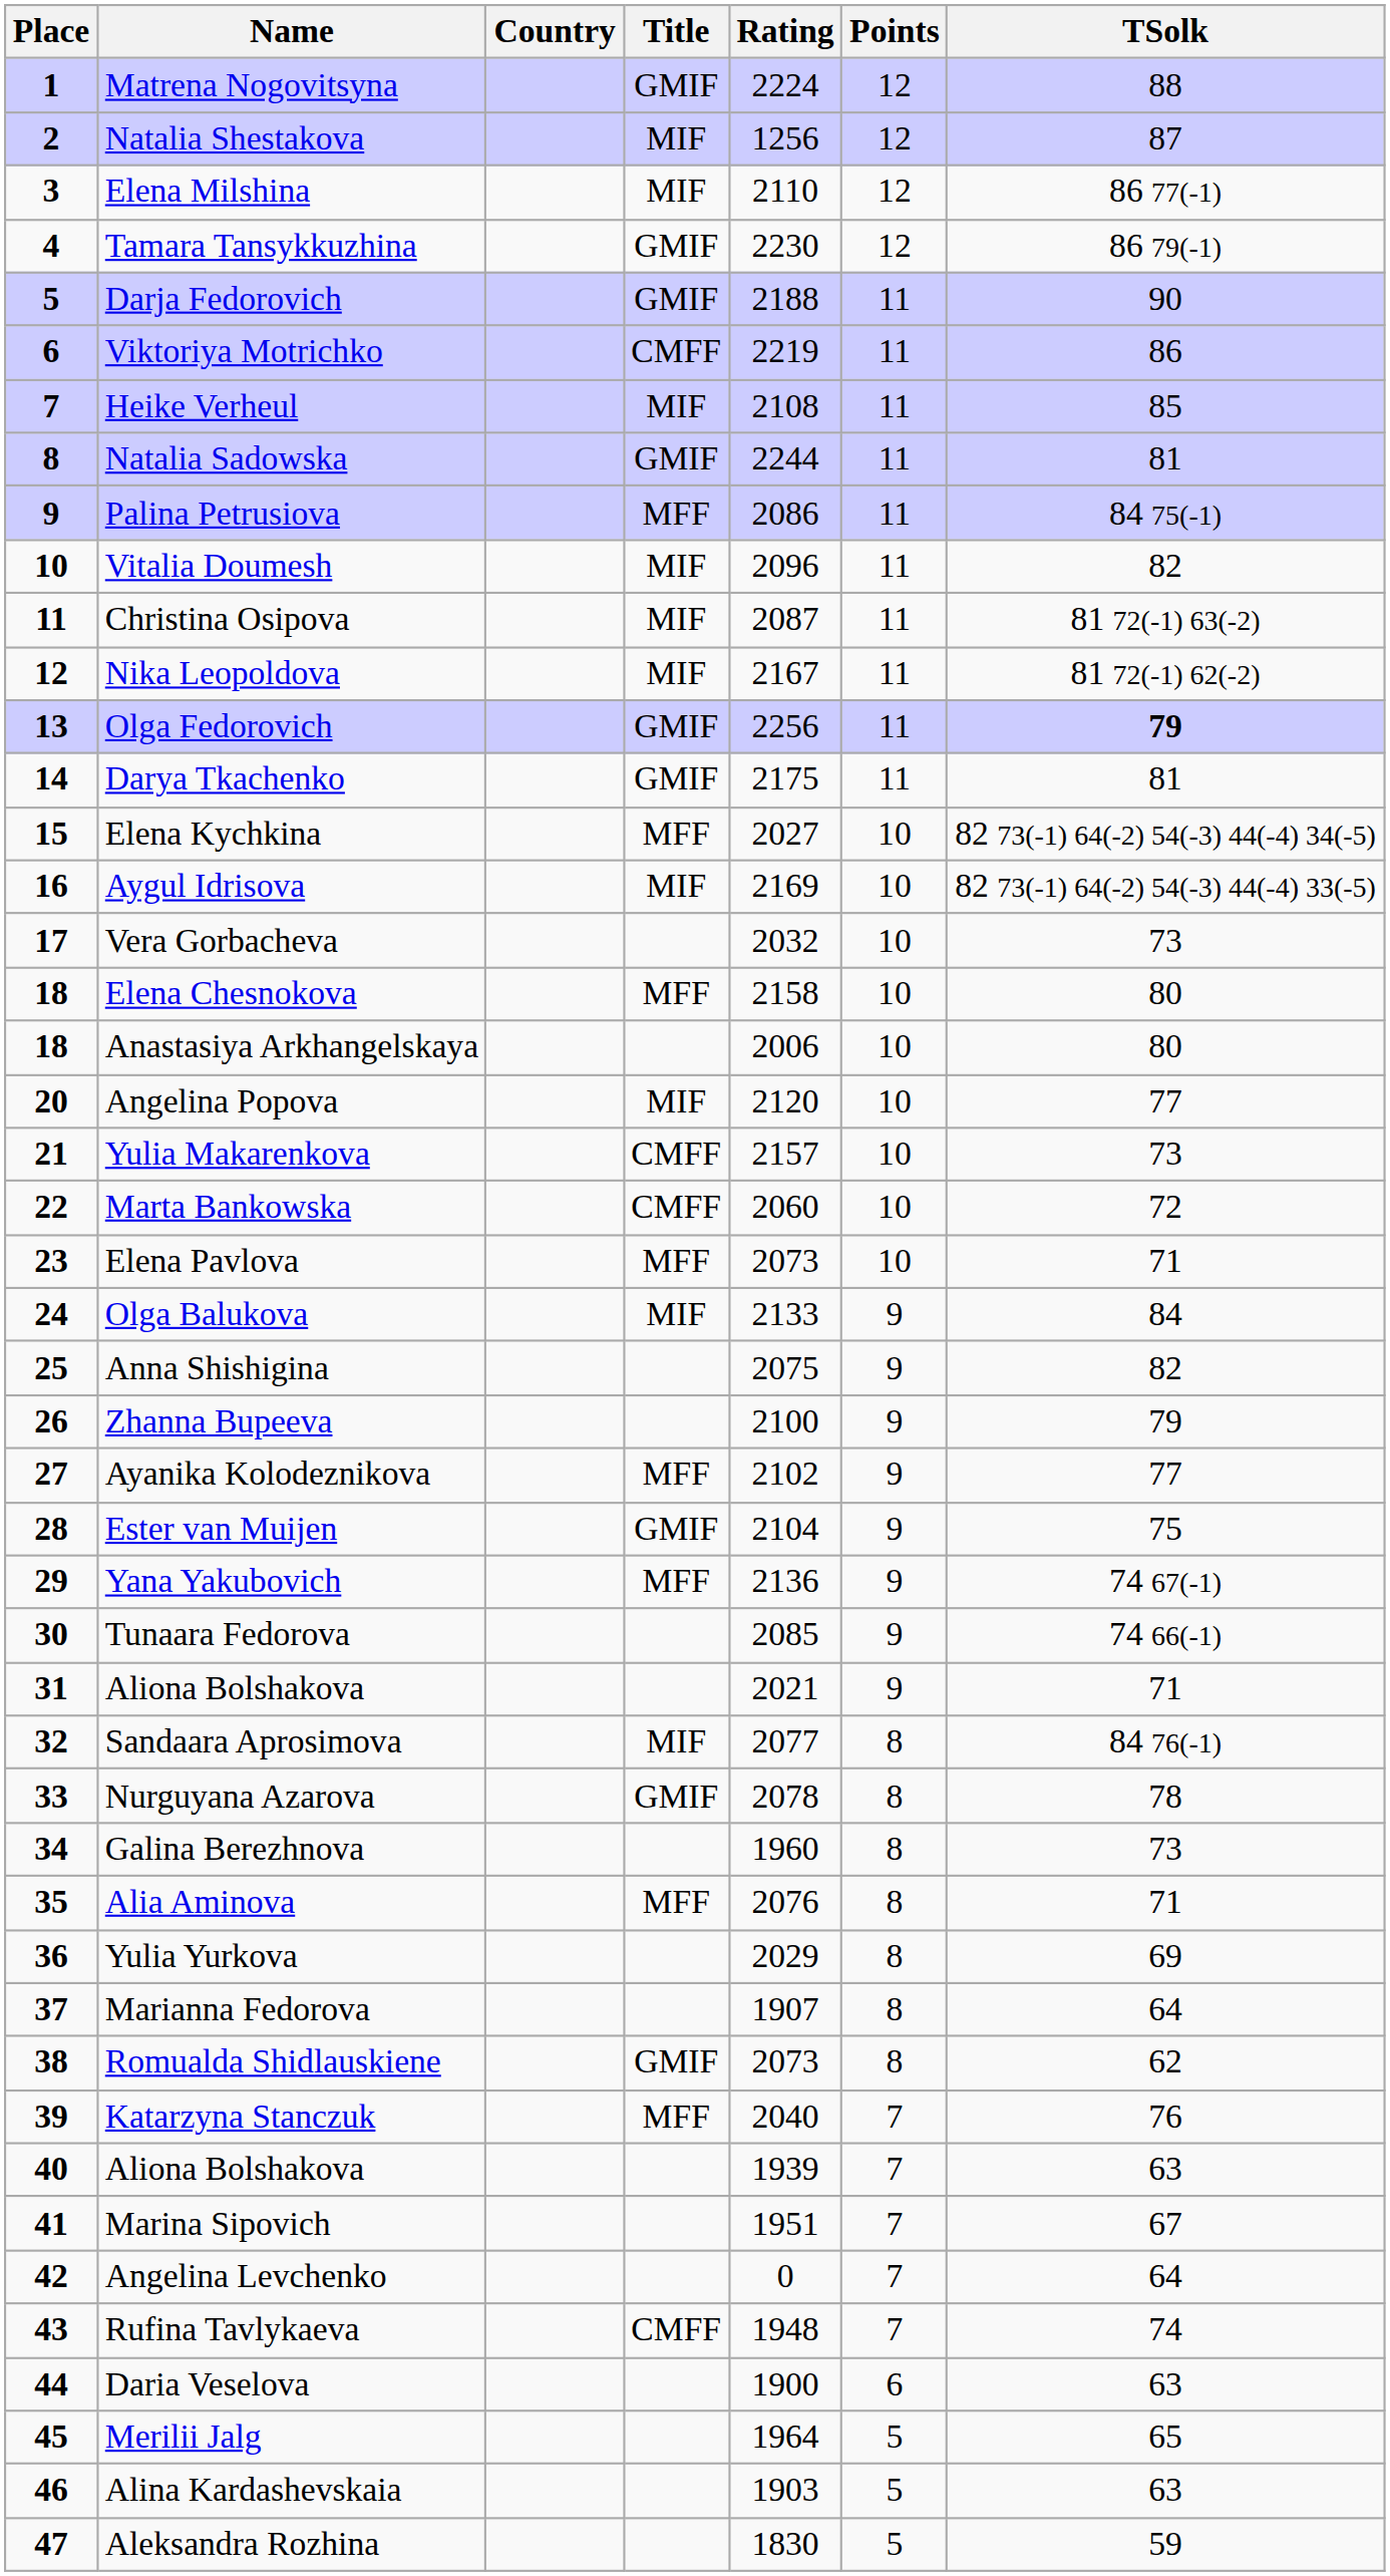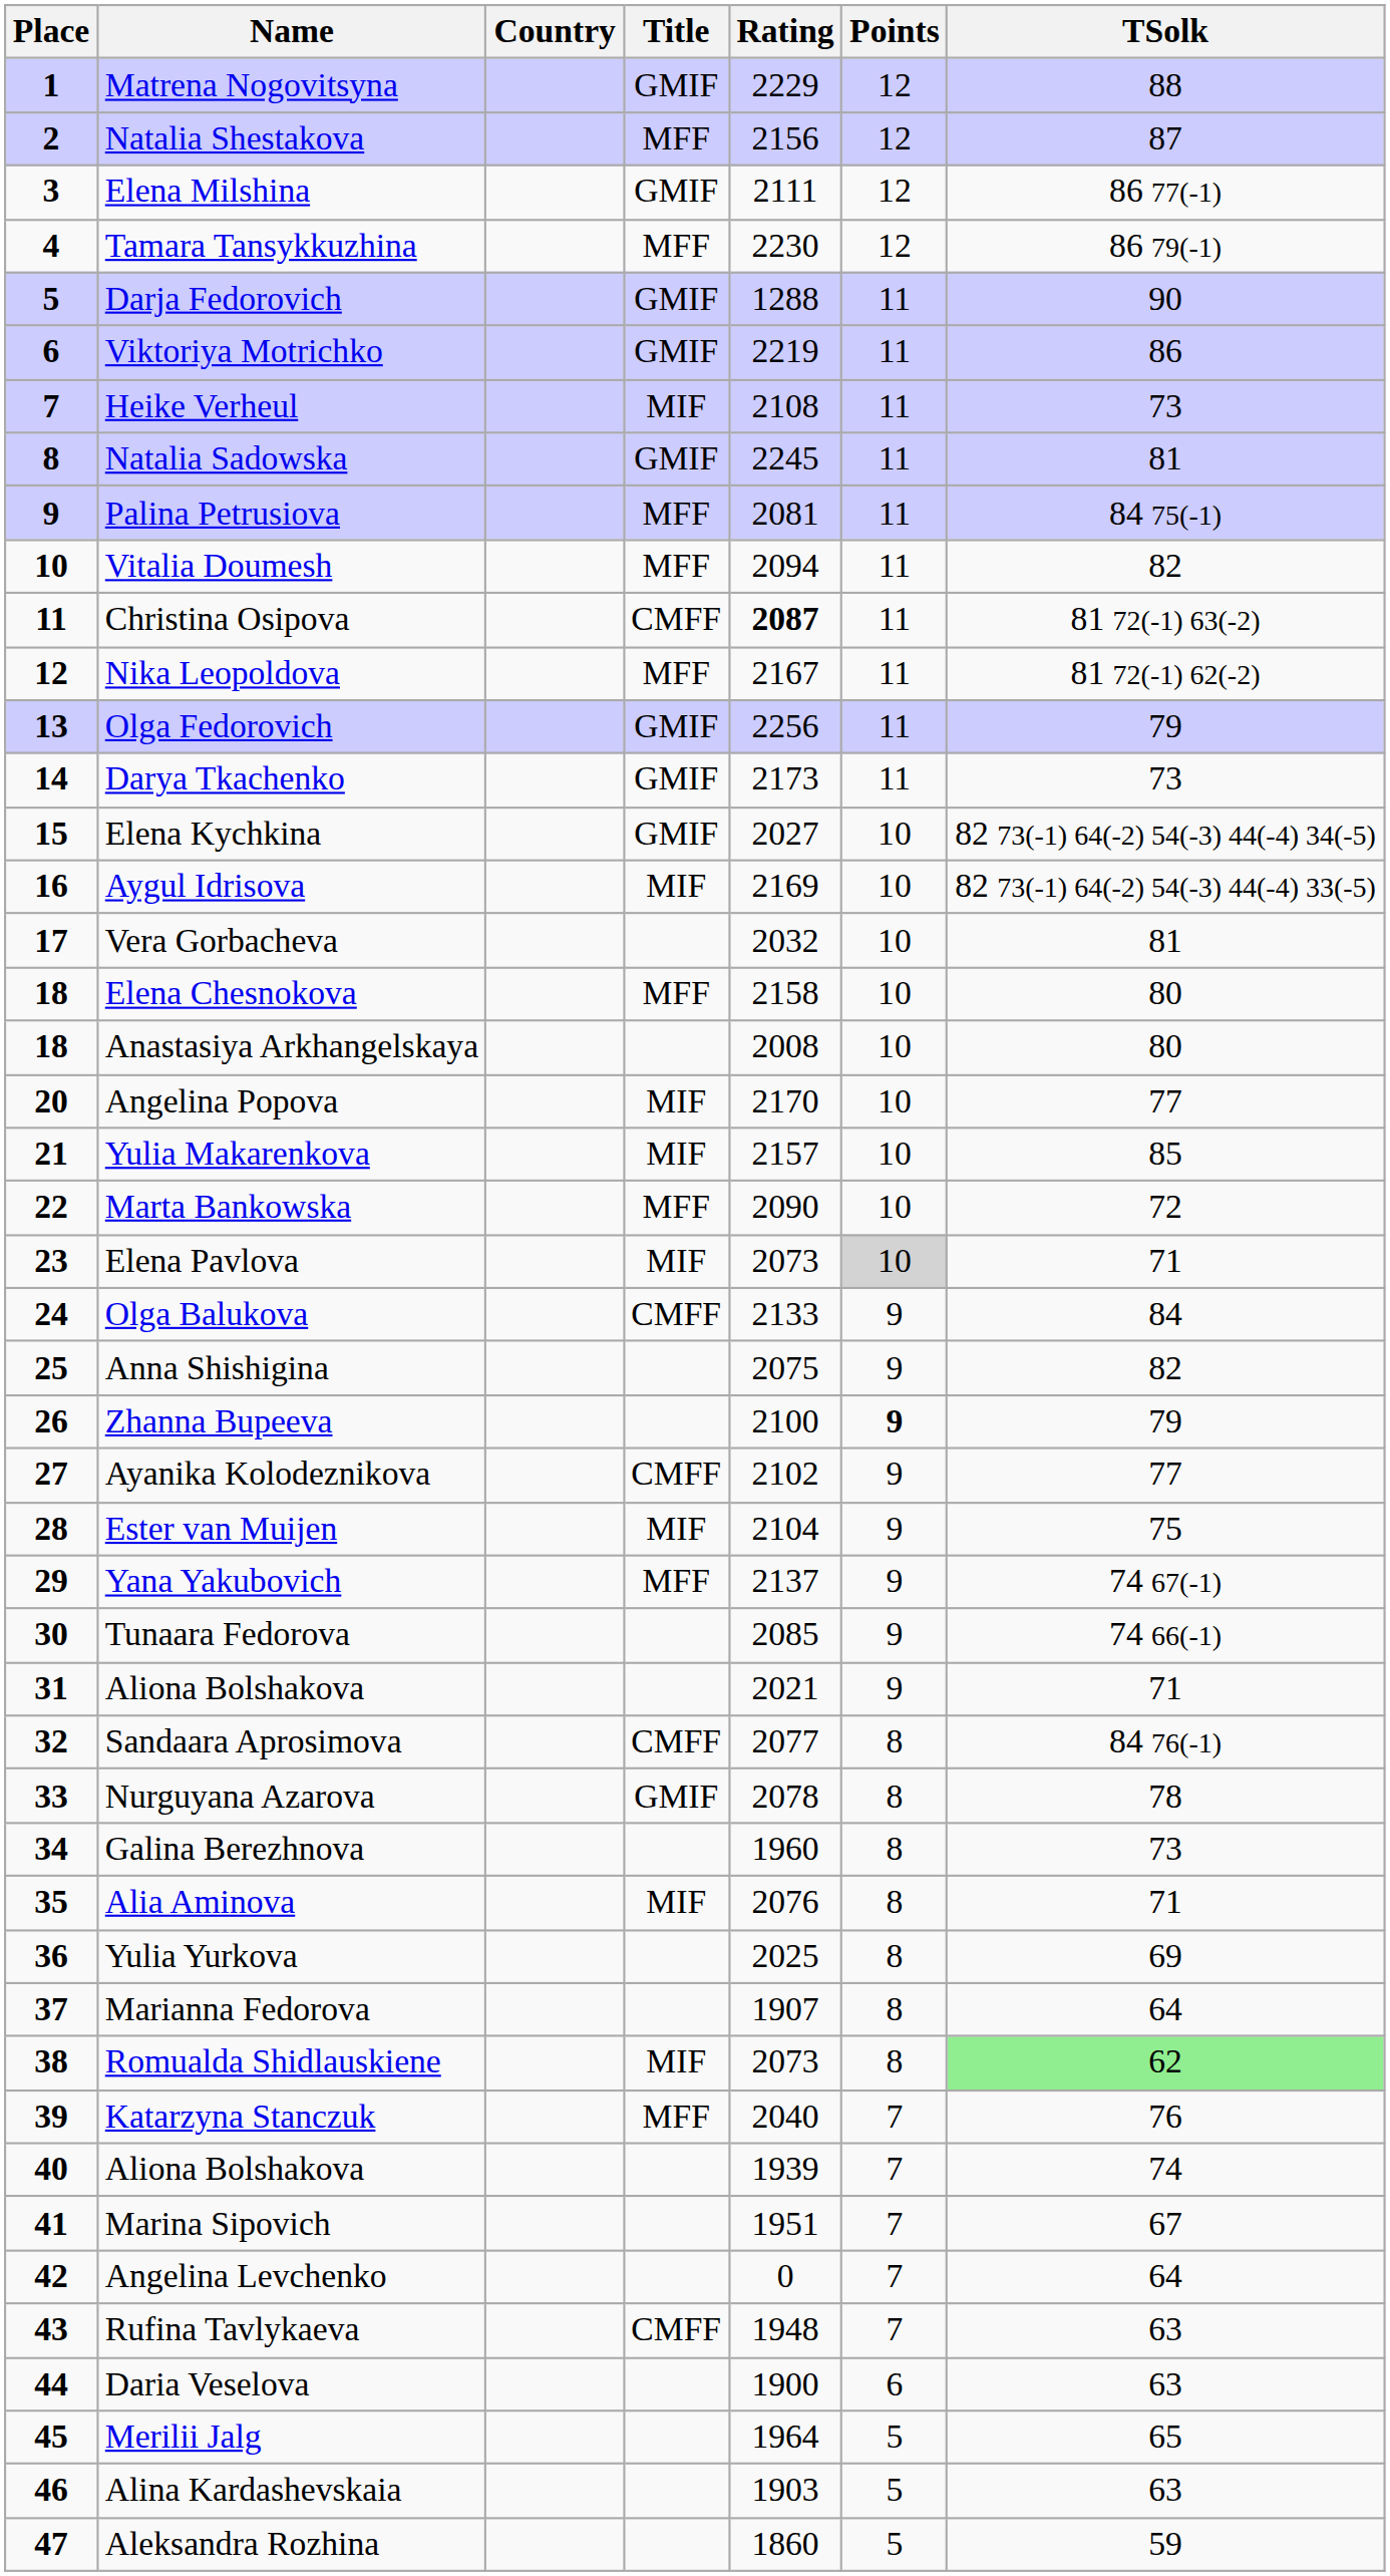Matrena Nogovitsyna | Rating: 2224 -> 2229
Natalia Shestakova | Title: MIF -> MFF
Natalia Shestakova | Rating: 1256 -> 2156
Elena Milshina | Title: MIF -> GMIF
Elena Milshina | Rating: 2110 -> 2111
Tamara Tansykkuzhina | Title: GMIF -> MFF
Darja Fedorovich | Rating: 2188 -> 1288
Viktoriya Motrichko | Title: CMFF -> GMIF
Heike Verheul | TSolk: 85 -> 73
Natalia Sadowska | Rating: 2244 -> 2245
Palina Petrusiova | Rating: 2086 -> 2081
Vitalia Doumesh | Title: MIF -> MFF
Vitalia Doumesh | Rating: 2096 -> 2094
Christina Osipova | Title: MIF -> CMFF
Christina Osipova | Rating: normal -> bold
Nika Leopoldova | Title: MIF -> MFF
Olga Fedorovich | TSolk: bold -> normal
Darya Tkachenko | Rating: 2175 -> 2173
Darya Tkachenko | TSolk: 81 -> 73
Elena Kychkina | Title: MFF -> GMIF
Vera Gorbacheva | TSolk: 73 -> 81
Anastasiya Arkhangelskaya | Rating: 2006 -> 2008
Angelina Popova | Rating: 2120 -> 2170
Yulia Makarenkova | Title: CMFF -> MIF
Yulia Makarenkova | TSolk: 73 -> 85
Marta Bankowska | Title: CMFF -> MFF
Marta Bankowska | Rating: 2060 -> 2090
Elena Pavlova | Title: MFF -> MIF
Elena Pavlova | Points: no background -> lightgrey background
Olga Balukova | Title: MIF -> CMFF
Zhanna Bupeeva | Points: normal -> bold
Ayanika Kolodeznikova | Title: MFF -> CMFF
Ester van Muijen | Title: GMIF -> MIF
Yana Yakubovich | Rating: 2136 -> 2137
Sandaara Aprosimova | Title: MIF -> CMFF
Alia Aminova | Title: MFF -> MIF
Yulia Yurkova | Rating: 2029 -> 2025
Romualda Shidlauskiene | Title: GMIF -> MIF
Romualda Shidlauskiene | TSolk: no background -> lightgreen background
40 / Aliona Bolshakova | TSolk: 63 -> 74
Rufina Tavlykaeva | TSolk: 74 -> 63
Aleksandra Rozhina | Rating: 1830 -> 1860
